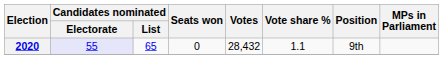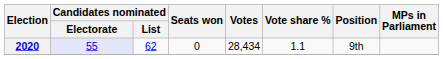2020 | Candidates nominated / List: 65 -> 62
2020 | Votes: 28,432 -> 28,434
